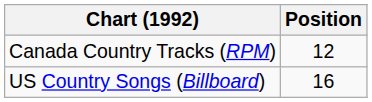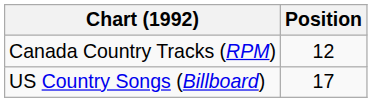US Country Songs (Billboard) | Position: 16 -> 17
